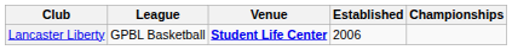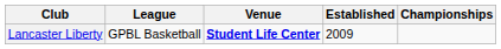Lancaster Liberty | Established: 2006 -> 2009
